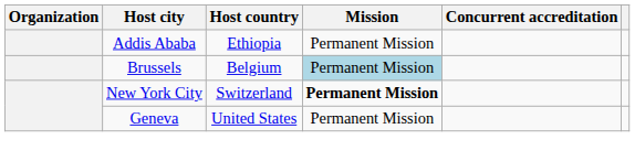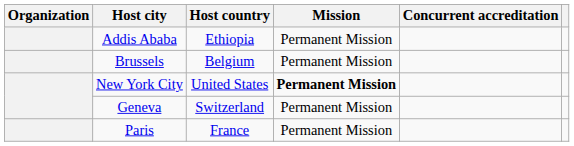Brussels | Mission: lightblue background -> no background
New York City | Host country: Switzerland -> United States
Geneva | Host country: United States -> Switzerland
+ row: Paris | France | Permanent Mission
